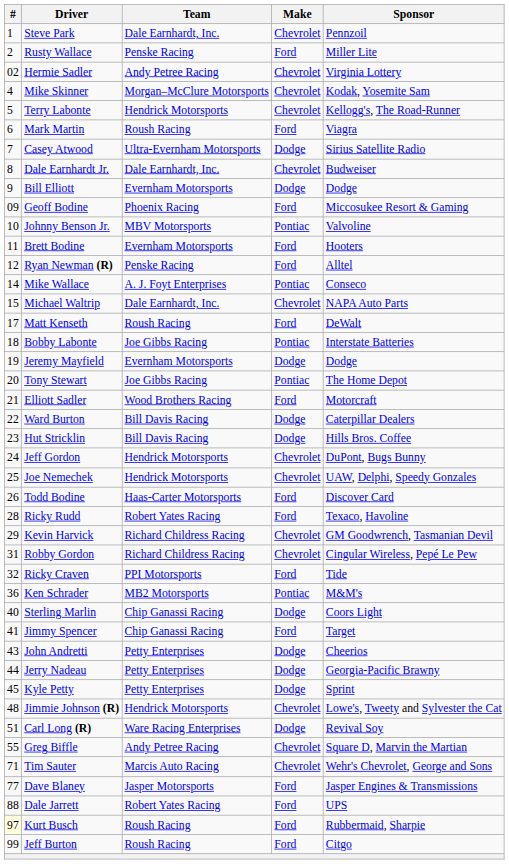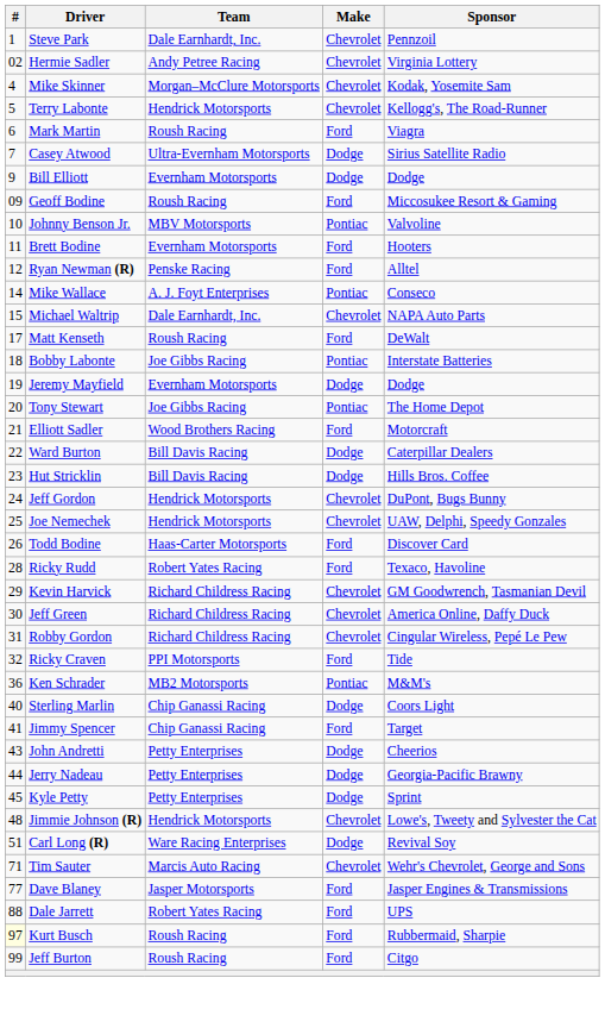- row: 2 | Rusty Wallace | Penske Racing | Ford | Miller Lite
- row: 8 | Dale Earnhardt Jr. | Dale Earnhardt, Inc. | Chevrolet | Budweiser
Geoff Bodine | Team: Phoenix Racing -> Roush Racing
+ row: 30 | Jeff Green | Richard Childress Racing | Chevrolet | America Online, Daffy Duck
- row: 55 | Greg Biffle | Andy Petree Racing | Chevrolet | Square D, Marvin the Martian
